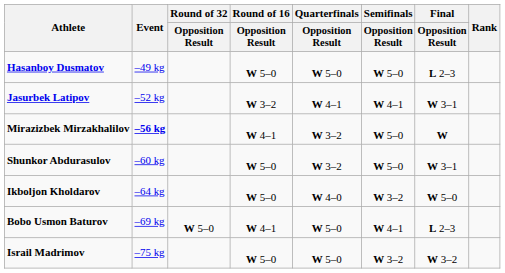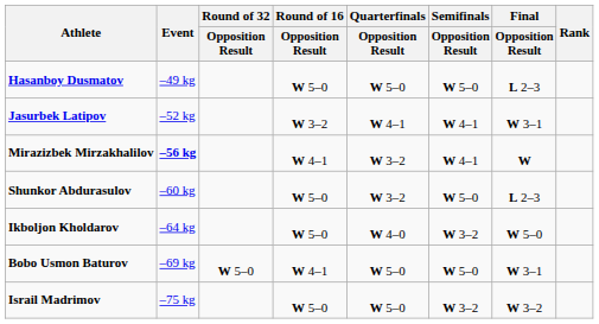Mirazizbek Mirzakhalilov | Semifinals / Opposition Result: W 5–0 -> W 4–1
Shunkor Abdurasulov | Final / Opposition Result: W 3–1 -> L 2–3
Bobo Usmon Baturov | Semifinals / Opposition Result: W 4–1 -> W 5–0
Bobo Usmon Baturov | Final / Opposition Result: L 2–3 -> W 3–1
